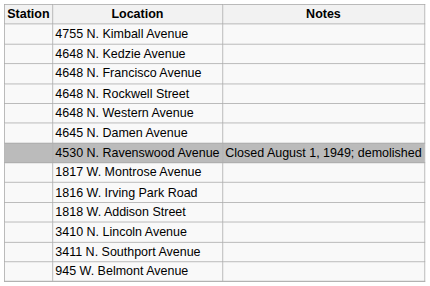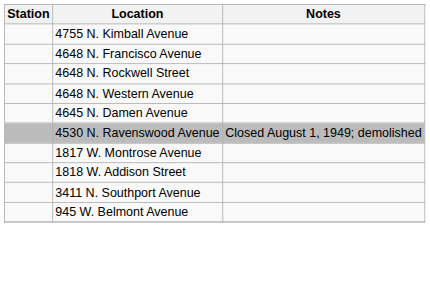- row: 4648 N. Kedzie Avenue
- row: 1816 W. Irving Park Road
- row: 3410 N. Lincoln Avenue
